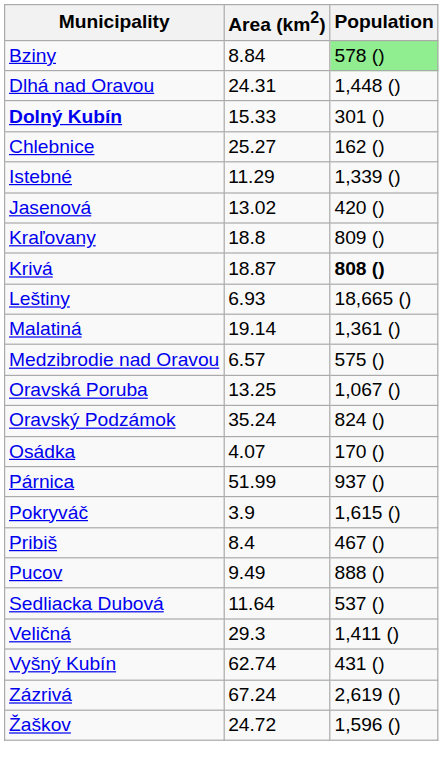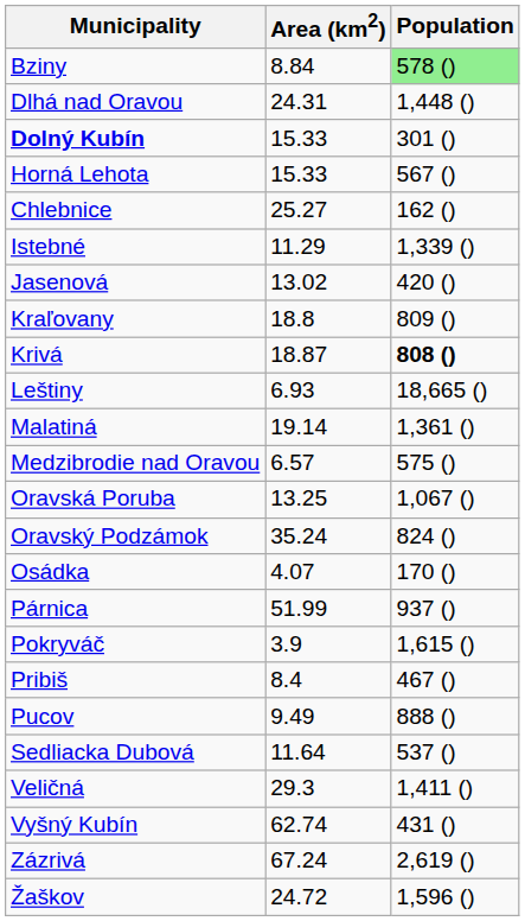+ row: Horná Lehota | 15.33 | 567 ()
